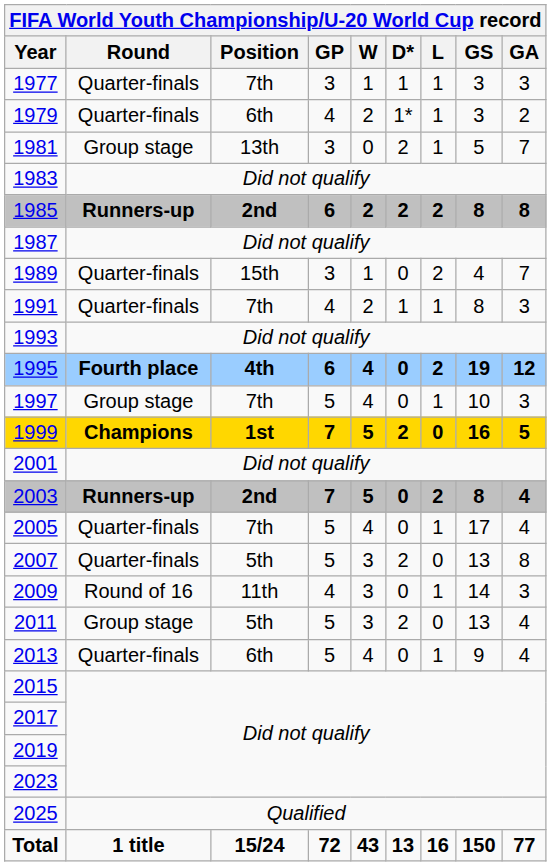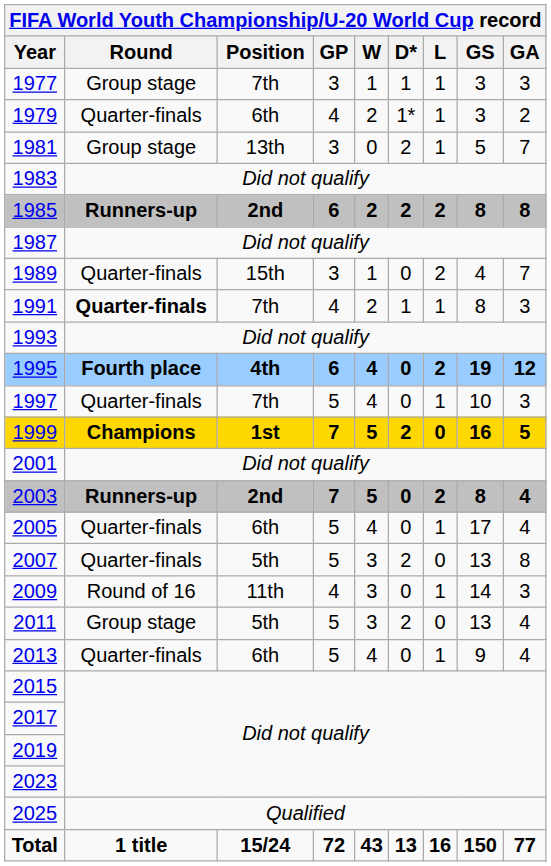1977 | Round: Quarter-finals -> Group stage
1991 | Round: normal -> bold
1997 | Round: Group stage -> Quarter-finals
2005 | Position: 7th -> 6th
